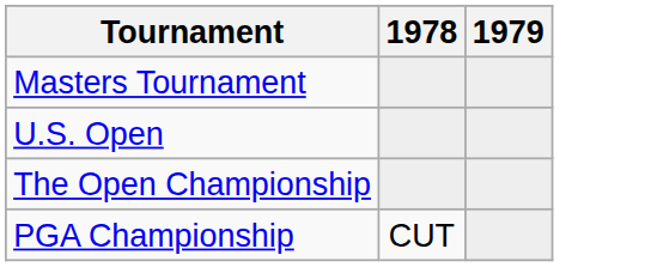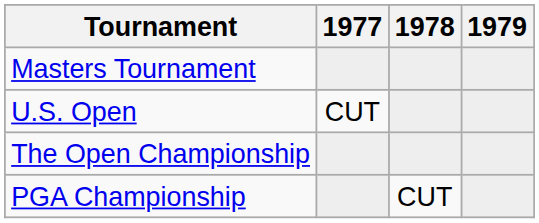+ column: 1977 | CUT
